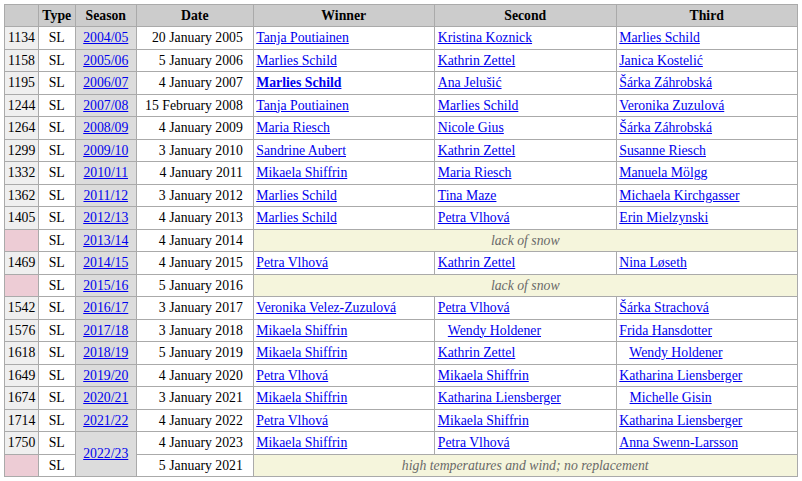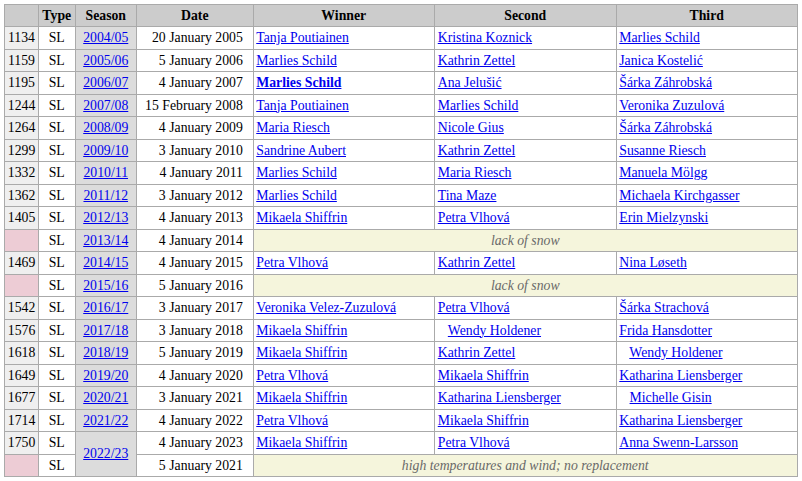5 January 2006 | column 1: 1158 -> 1159
4 January 2011 | Winner: Mikaela Shiffrin -> Marlies Schild
4 January 2013 | Winner: Marlies Schild -> Mikaela Shiffrin
3 January 2021 | column 1: 1674 -> 1677
